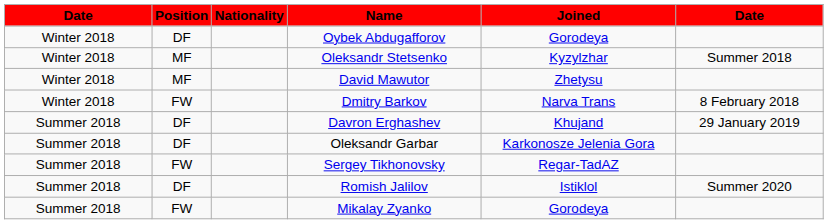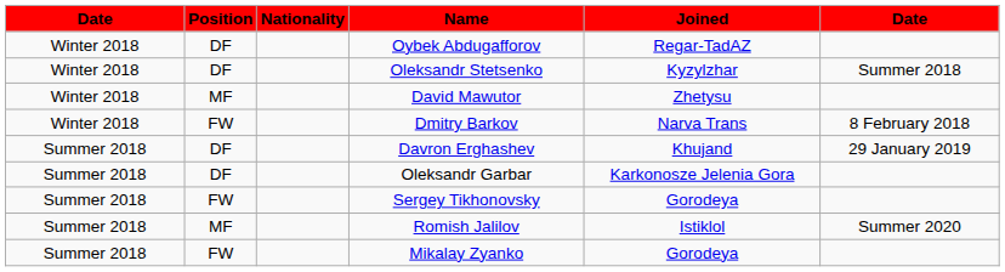Oybek Abdugafforov | Joined: Gorodeya -> Regar-TadAZ
Oleksandr Stetsenko | Position: MF -> DF
Sergey Tikhonovsky | Joined: Regar-TadAZ -> Gorodeya
Romish Jalilov | Position: DF -> MF
